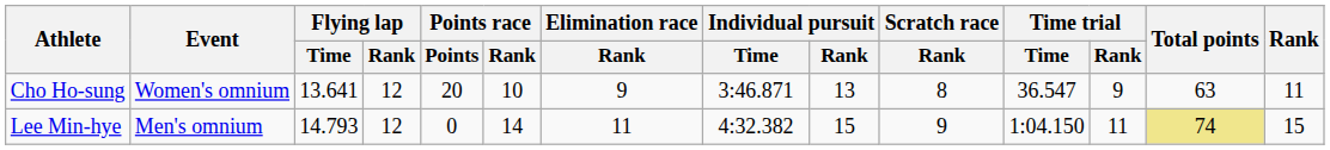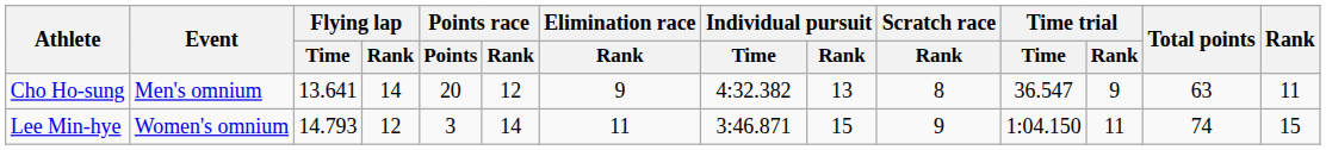Cho Ho-sung | Event: Women's omnium -> Men's omnium
Cho Ho-sung | Flying lap / Rank: 12 -> 14
Cho Ho-sung | Points race / Rank: 10 -> 12
Cho Ho-sung | Individual pursuit / Time: 3:46.871 -> 4:32.382
Lee Min-hye | Event: Men's omnium -> Women's omnium
Lee Min-hye | Points race / Points: 0 -> 3
Lee Min-hye | Individual pursuit / Time: 4:32.382 -> 3:46.871
Lee Min-hye | Total points: khaki background -> no background
